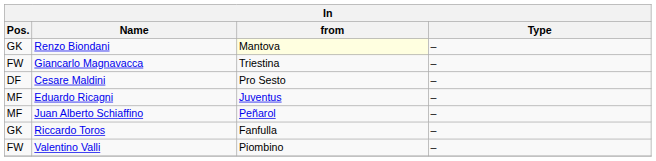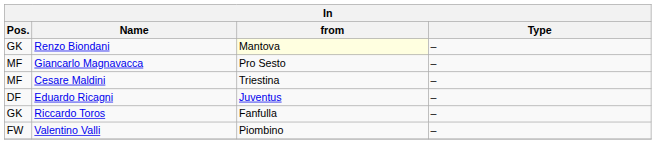Giancarlo Magnavacca | Pos.: FW -> MF
Giancarlo Magnavacca | from: Triestina -> Pro Sesto
Cesare Maldini | Pos.: DF -> MF
Cesare Maldini | from: Pro Sesto -> Triestina
Eduardo Ricagni | Pos.: MF -> DF
- row: MF | Juan Alberto Schiaffino | Peñarol | –
